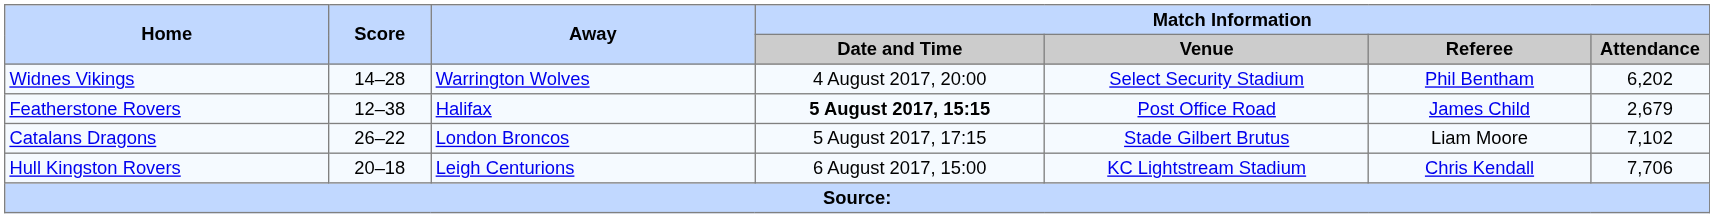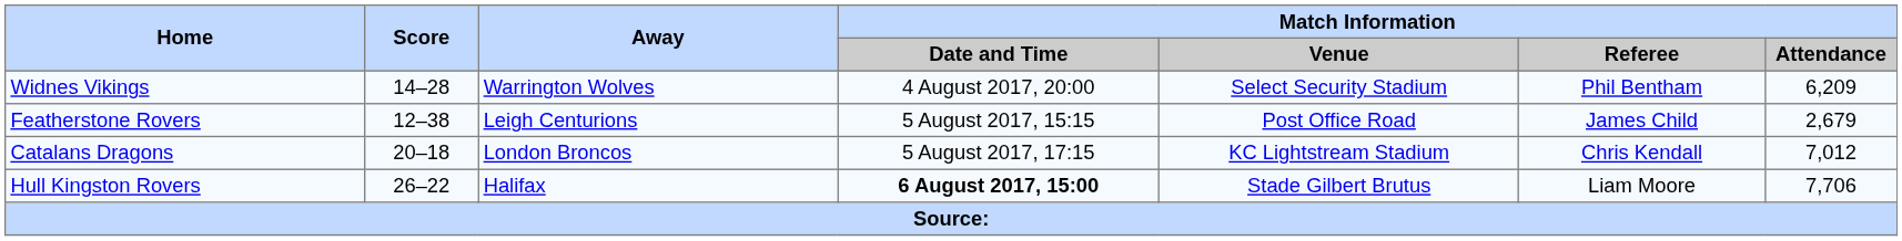Widnes Vikings | Match Information / Attendance: 6,202 -> 6,209
Featherstone Rovers | Away: Halifax -> Leigh Centurions
Featherstone Rovers | Match Information / Date and Time: bold -> normal
Catalans Dragons | Score: 26–22 -> 20–18
Catalans Dragons | Match Information / Venue: Stade Gilbert Brutus -> KC Lightstream Stadium
Catalans Dragons | Match Information / Referee: Liam Moore -> Chris Kendall
Catalans Dragons | Match Information / Attendance: 7,102 -> 7,012
Hull Kingston Rovers | Score: 20–18 -> 26–22
Hull Kingston Rovers | Away: Leigh Centurions -> Halifax
Hull Kingston Rovers | Match Information / Date and Time: normal -> bold
Hull Kingston Rovers | Match Information / Venue: KC Lightstream Stadium -> Stade Gilbert Brutus
Hull Kingston Rovers | Match Information / Referee: Chris Kendall -> Liam Moore
